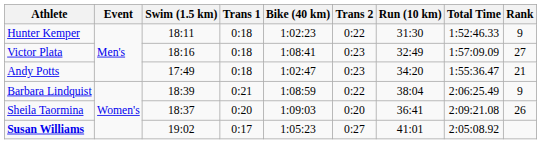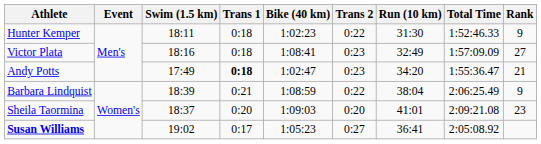Andy Potts | Trans 1: normal -> bold
Sheila Taormina | Run (10 km): 36:41 -> 41:01
Sheila Taormina | Rank: 26 -> 23
Susan Williams | Run (10 km): 41:01 -> 36:41
